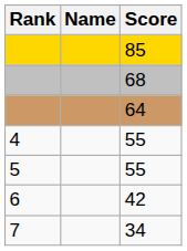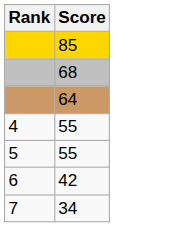- column: Name
